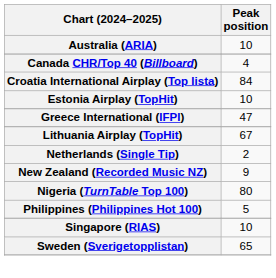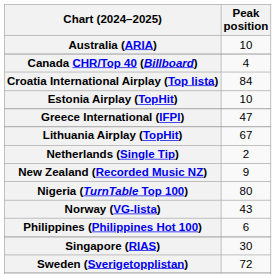+ row: Norway (VG-lista) | 43
Philippines (Philippines Hot 100) | Peak position: 5 -> 6
Singapore (RIAS) | Peak position: 10 -> 30
Sweden (Sverigetopplistan) | Peak position: 65 -> 72
